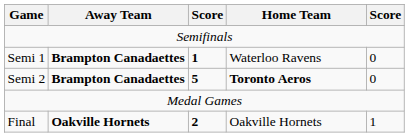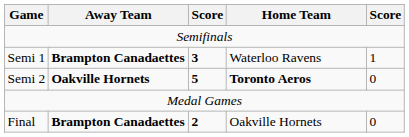Semi 1 | column 3: 1 -> 3
Semi 1 | column 5: 0 -> 1
Semi 2 | Away Team: Brampton Canadaettes -> Oakville Hornets
Final | Away Team: Oakville Hornets -> Brampton Canadaettes
Final | column 5: 1 -> 0
